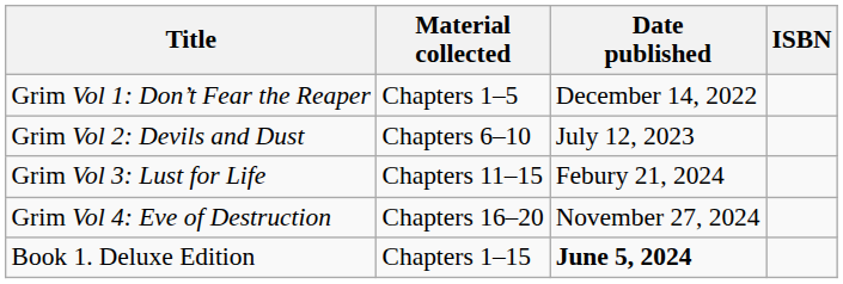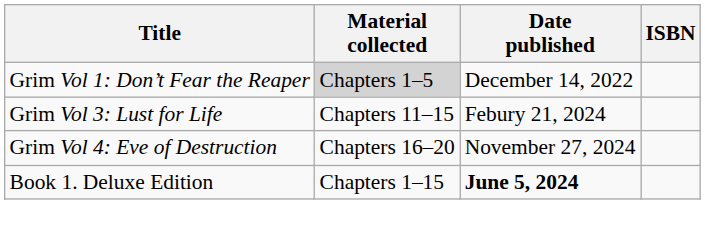Grim Vol 1: Don’t Fear the Reaper | Material collected: no background -> lightgrey background
- row: Grim Vol 2: Devils and Dust | Chapters 6–10 | July 12, 2023
